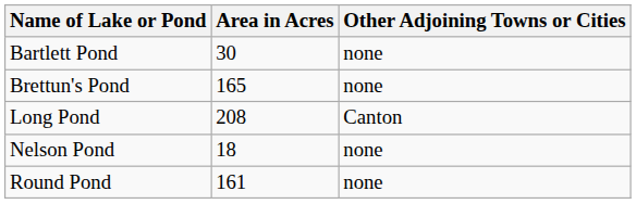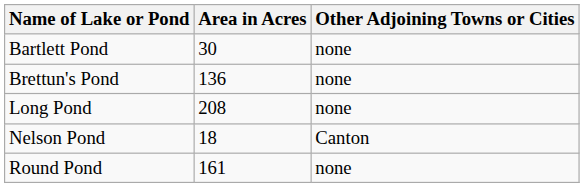Brettun's Pond | Area in Acres: 165 -> 136
Long Pond | Other Adjoining Towns or Cities: Canton -> none
Nelson Pond | Other Adjoining Towns or Cities: none -> Canton
